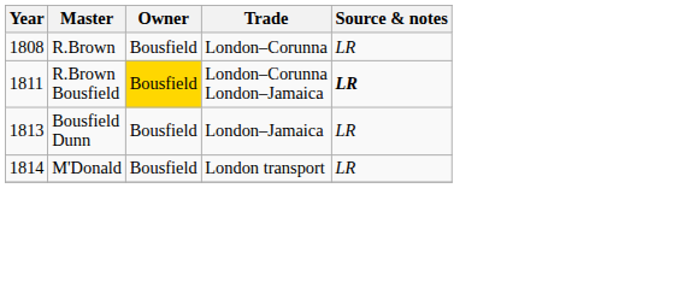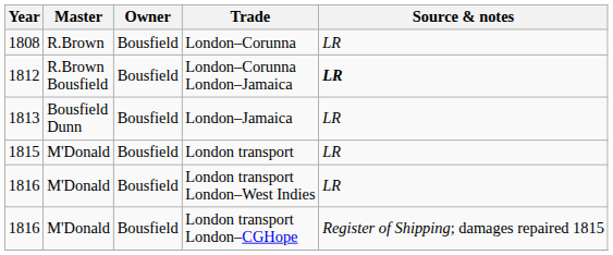London–Corunna London–Jamaica | Year: 1811 -> 1812
London–Corunna London–Jamaica | Owner: gold background -> no background
London transport | Year: 1814 -> 1815
+ row: 1816 | M'Donald | Bousfield | London transport London–West Indies | LR
+ row: 1816 | M'Donald | Bousfield | London transport London–CGHope | Register of Shipping; damages repaired 1815
